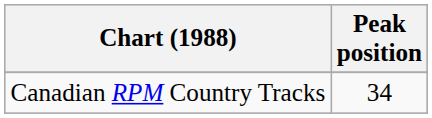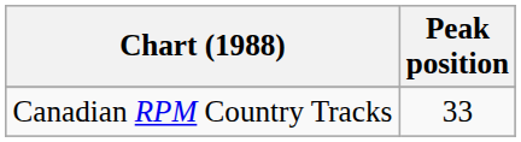Canadian RPM Country Tracks | Peak position: 34 -> 33
